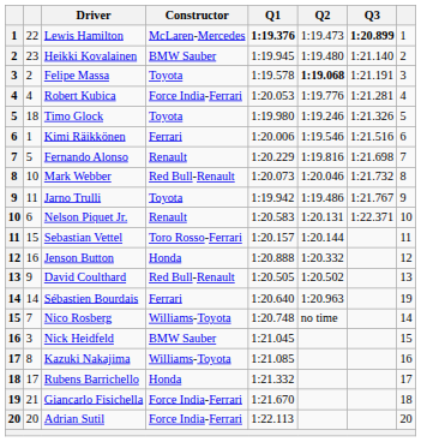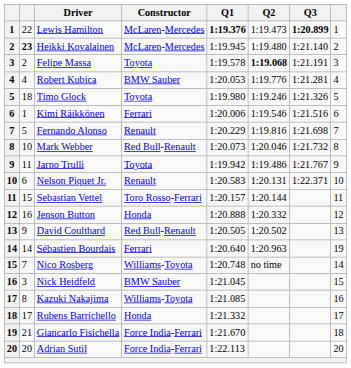Heikki Kovalainen | column 2: normal -> bold
Heikki Kovalainen | Constructor: BMW Sauber -> McLaren-Mercedes
Robert Kubica | Constructor: Force India-Ferrari -> BMW Sauber
